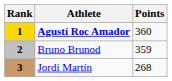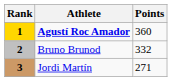Bruno Brunod | Points: 359 -> 332
Jordi Martín | Points: 268 -> 271
